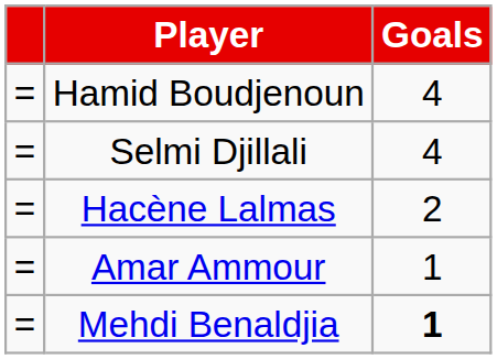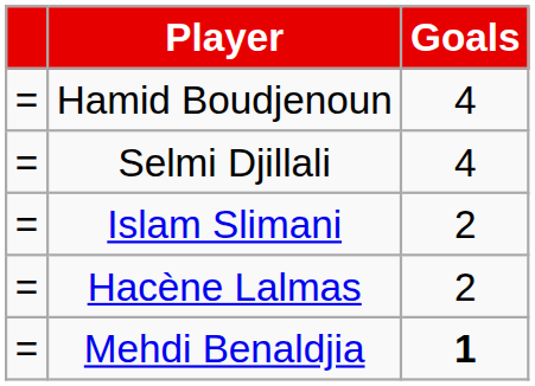+ row: = | Islam Slimani | 2
- row: = | Amar Ammour | 1
